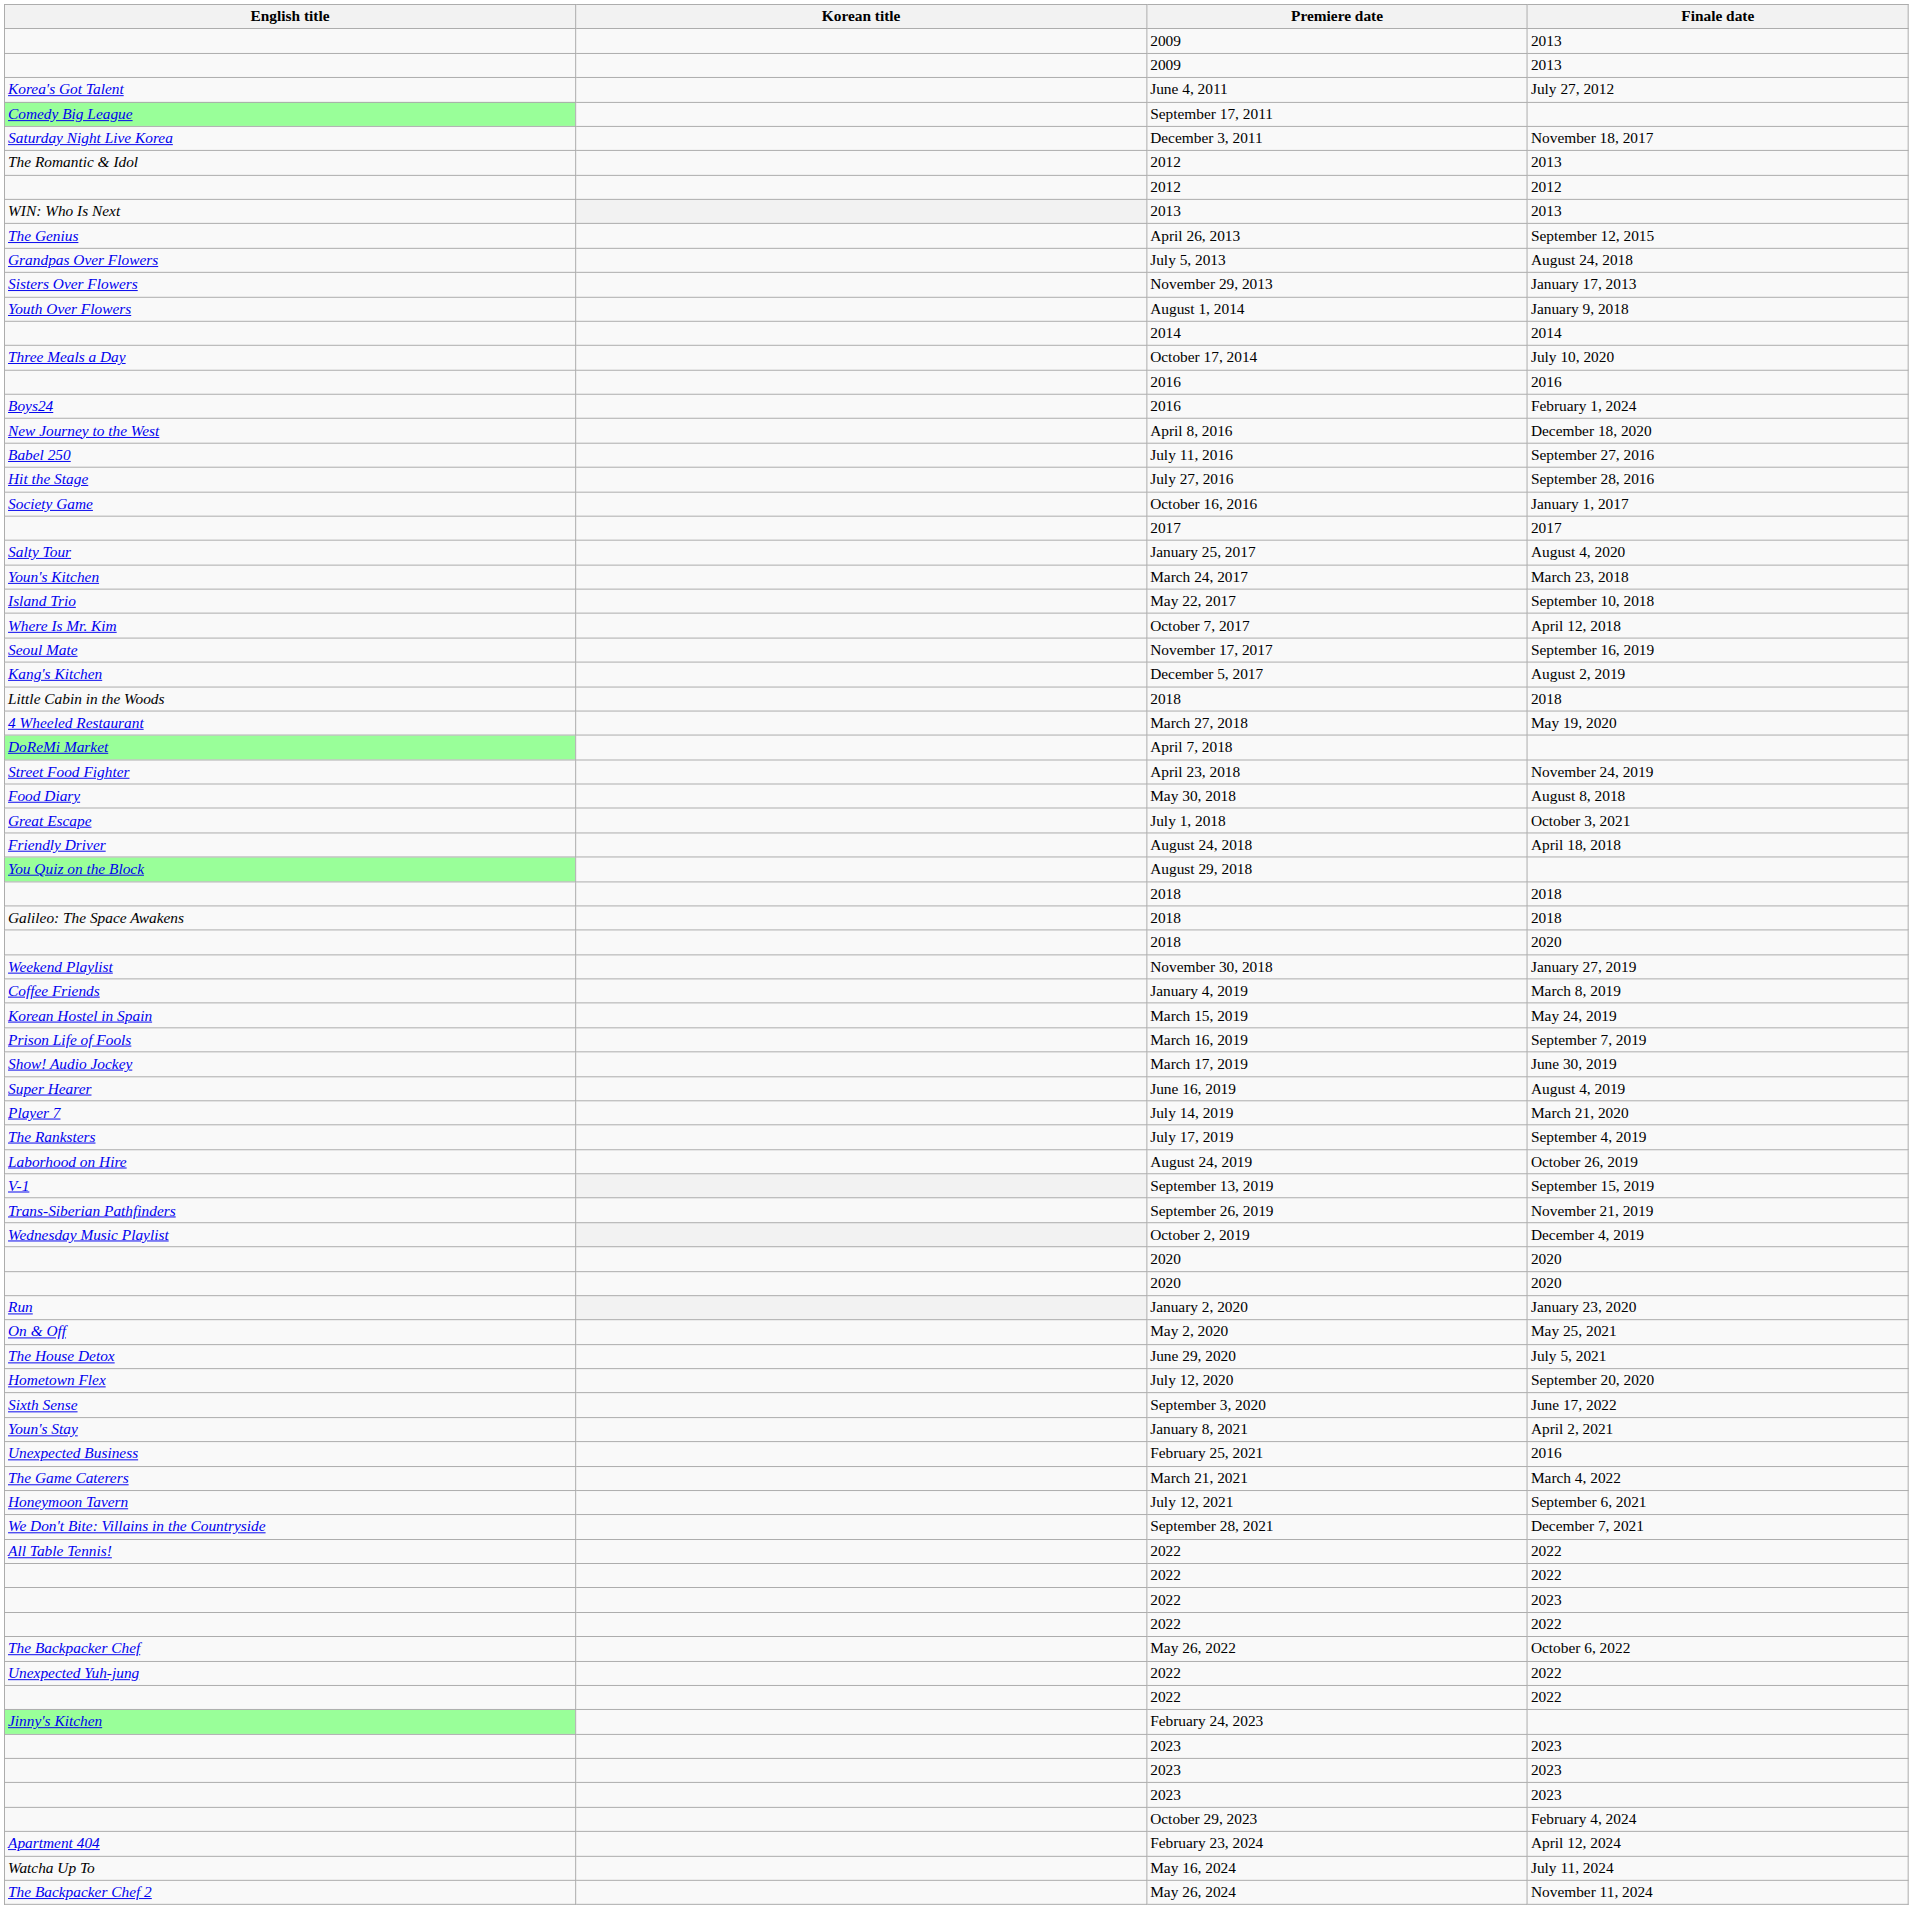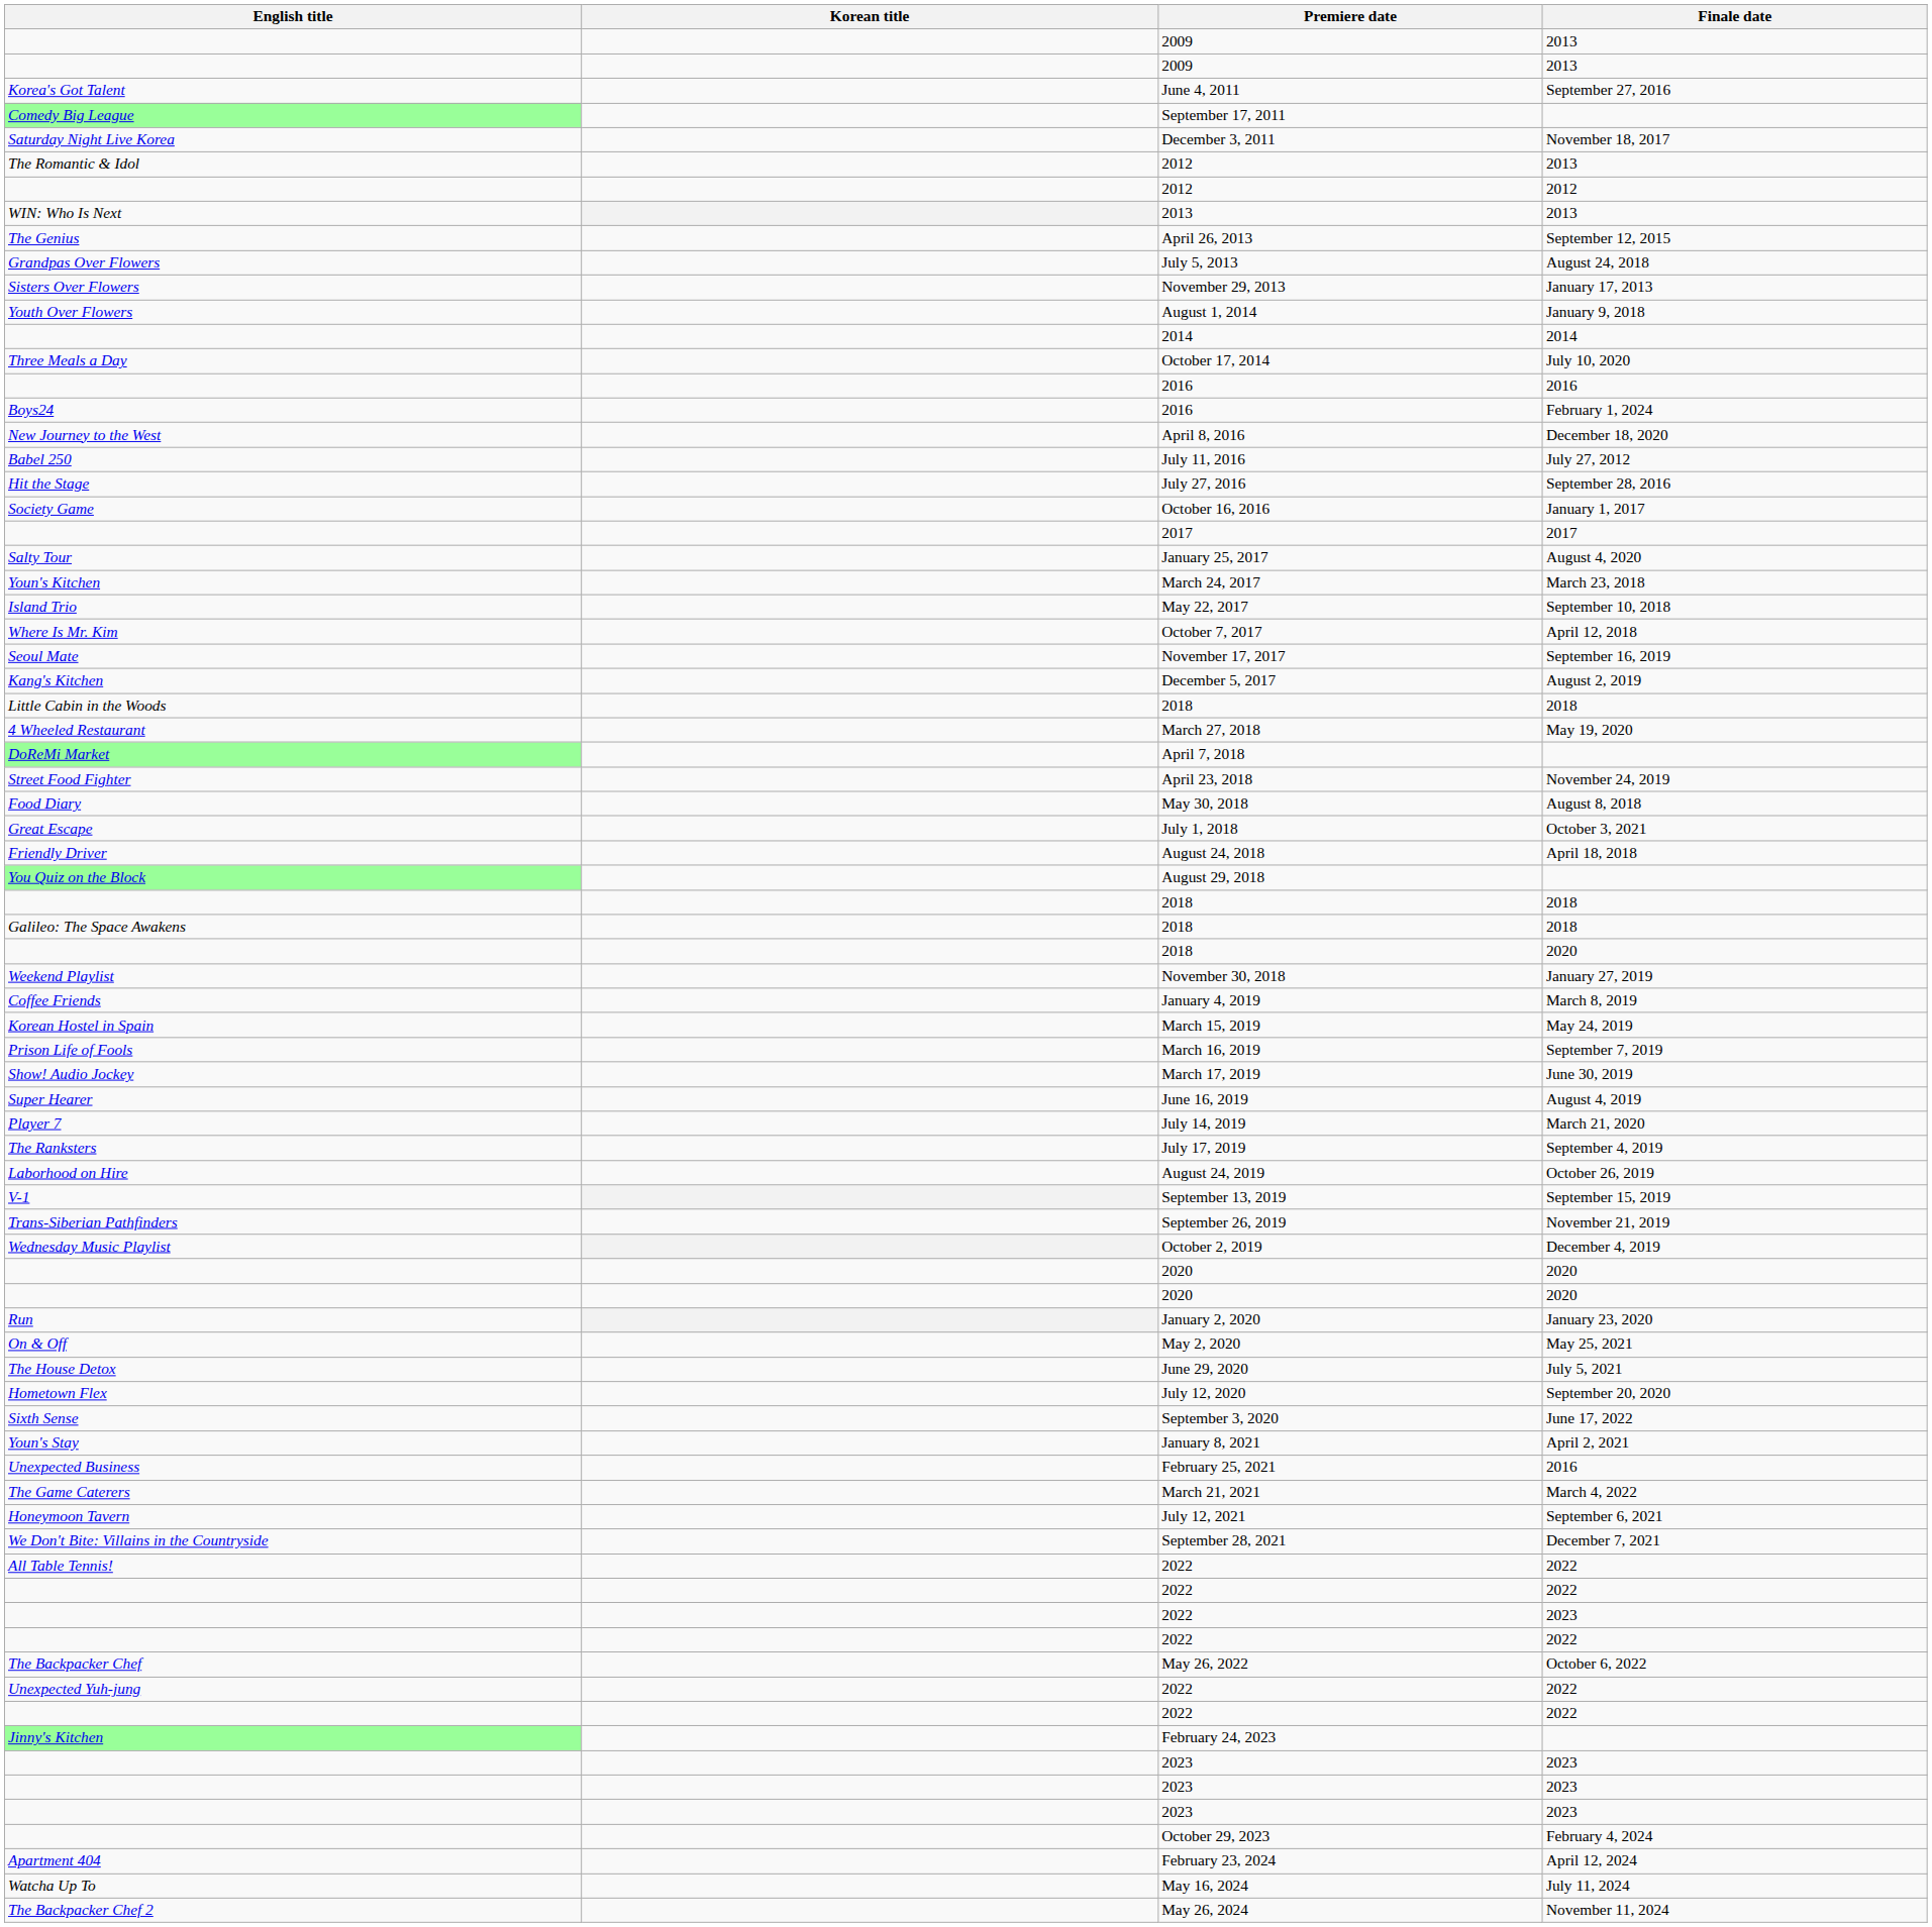June 4, 2011 | Finale date: July 27, 2012 -> September 27, 2016
July 11, 2016 | Finale date: September 27, 2016 -> July 27, 2012
